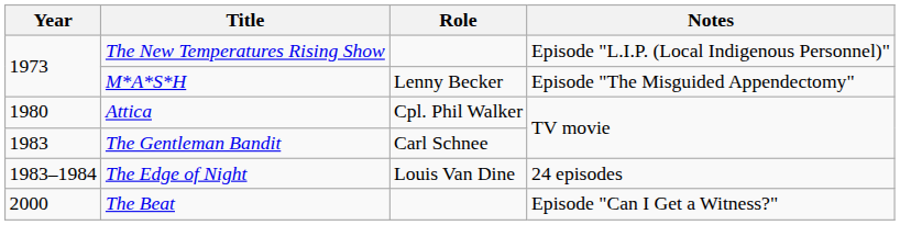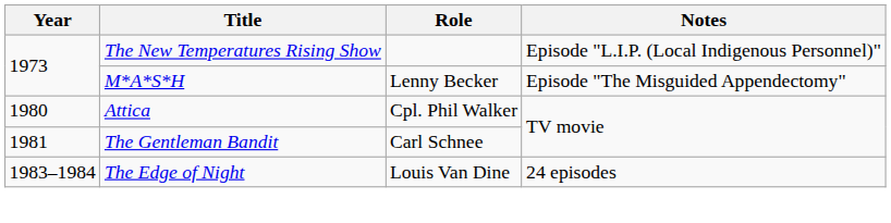The Gentleman Bandit | Year: 1983 -> 1981
- row: 2000 | The Beat | Episode "Can I Get a Witness?"
